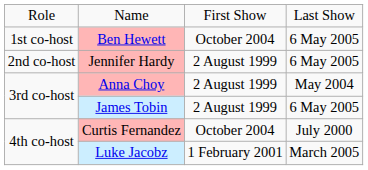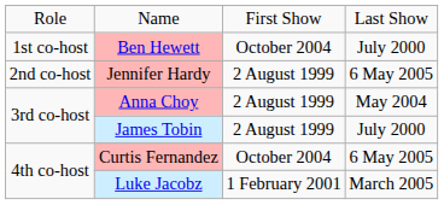Ben Hewett | column 4: 6 May 2005 -> July 2000
James Tobin | column 4: 6 May 2005 -> July 2000
Curtis Fernandez | column 4: July 2000 -> 6 May 2005
